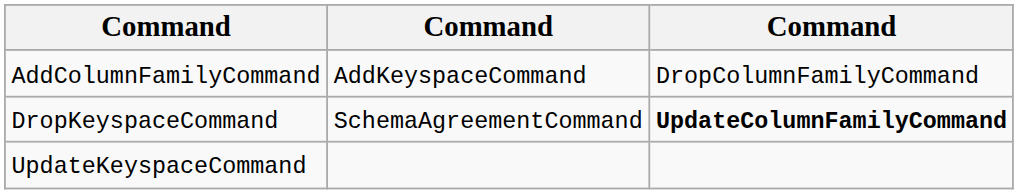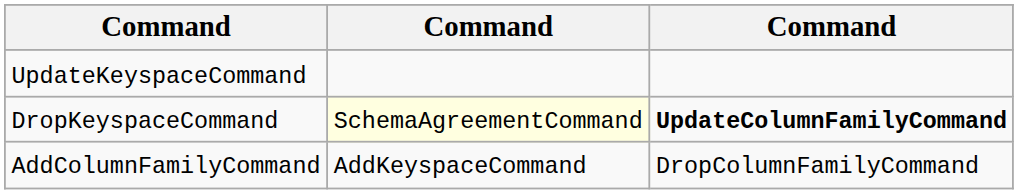rows swapped: AddColumnFamilyCommand <-> UpdateKeyspaceCommand
DropKeyspaceCommand | column 2: no background -> lightyellow background
